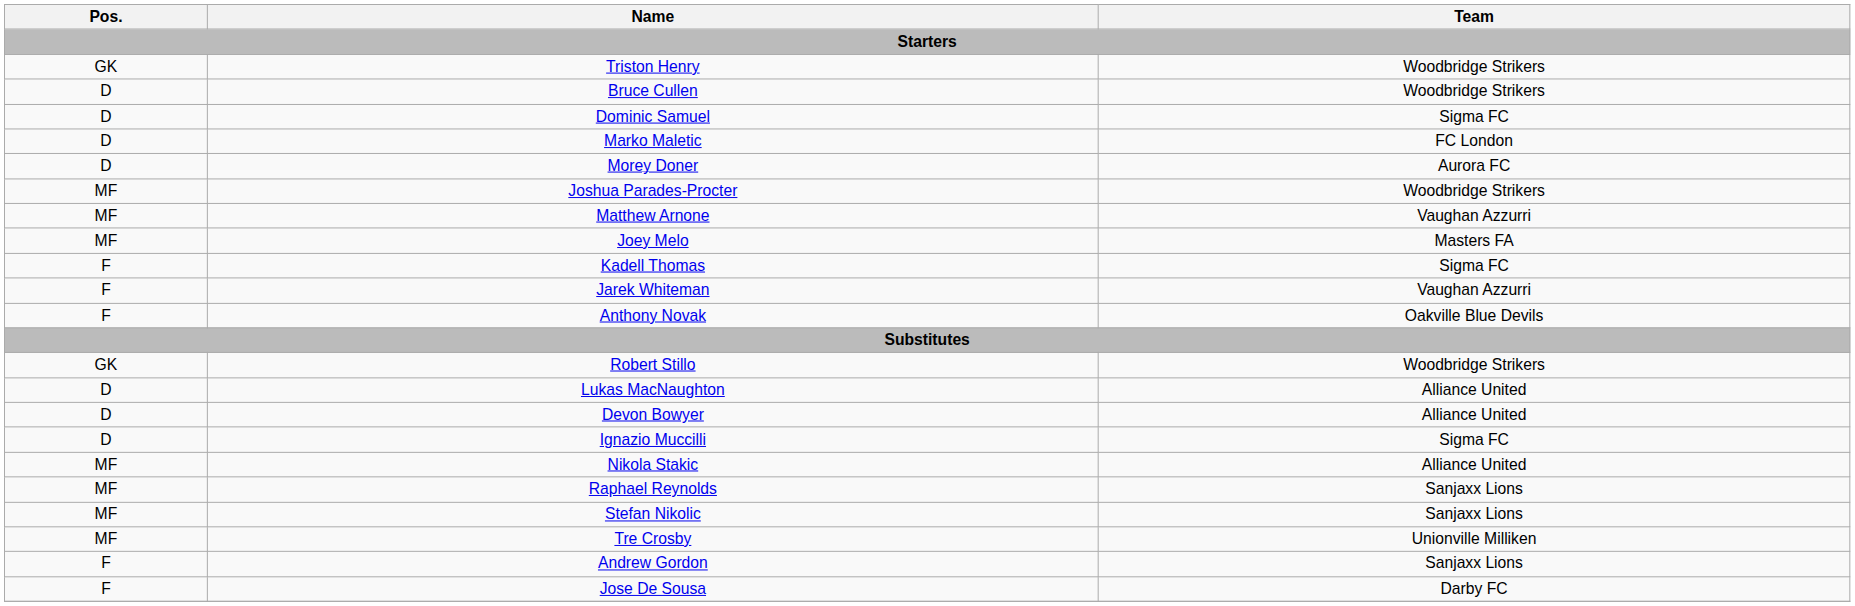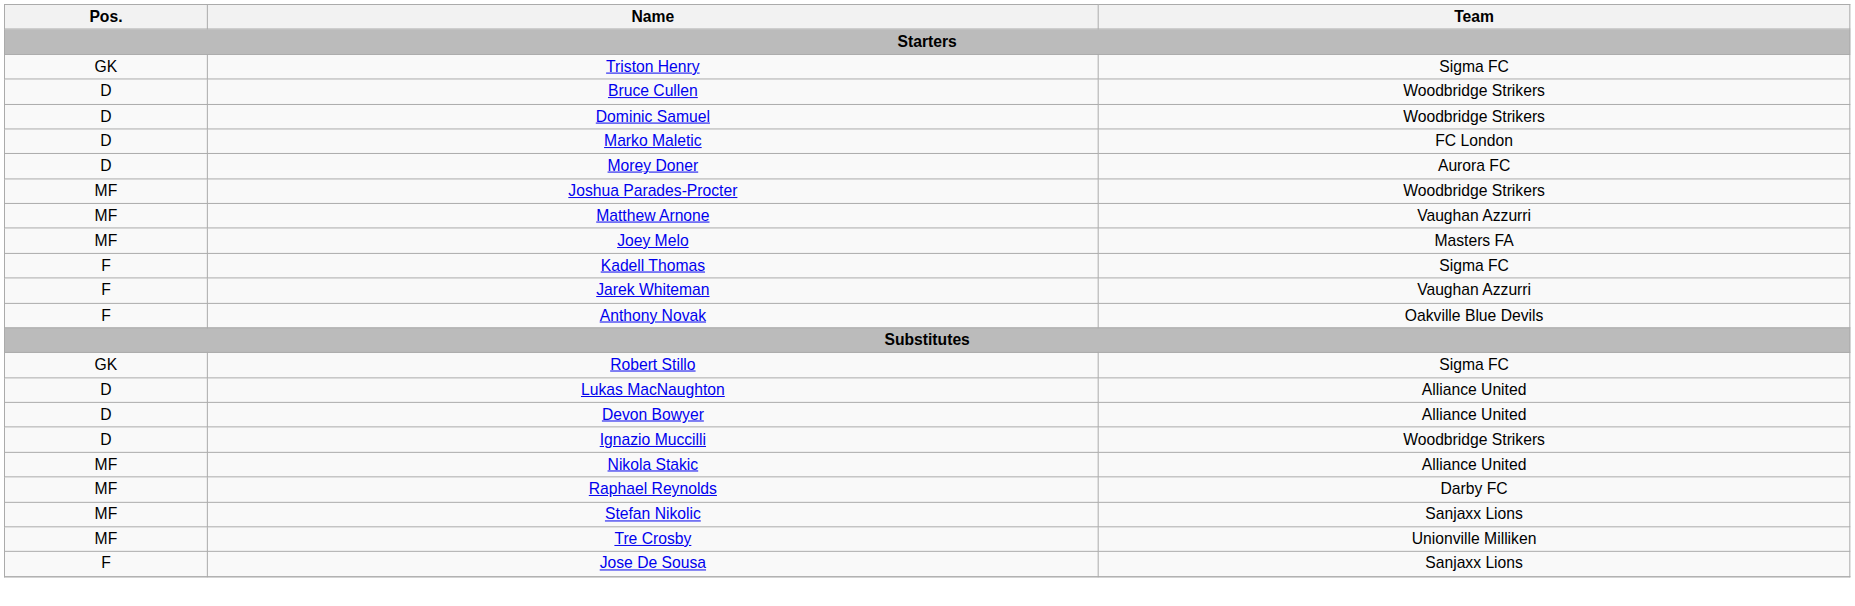Triston Henry | Team: Woodbridge Strikers -> Sigma FC
Dominic Samuel | Team: Sigma FC -> Woodbridge Strikers
Robert Stillo | Team: Woodbridge Strikers -> Sigma FC
Ignazio Muccilli | Team: Sigma FC -> Woodbridge Strikers
Raphael Reynolds | Team: Sanjaxx Lions -> Darby FC
- row: F | Andrew Gordon | Sanjaxx Lions
Jose De Sousa | Team: Darby FC -> Sanjaxx Lions
